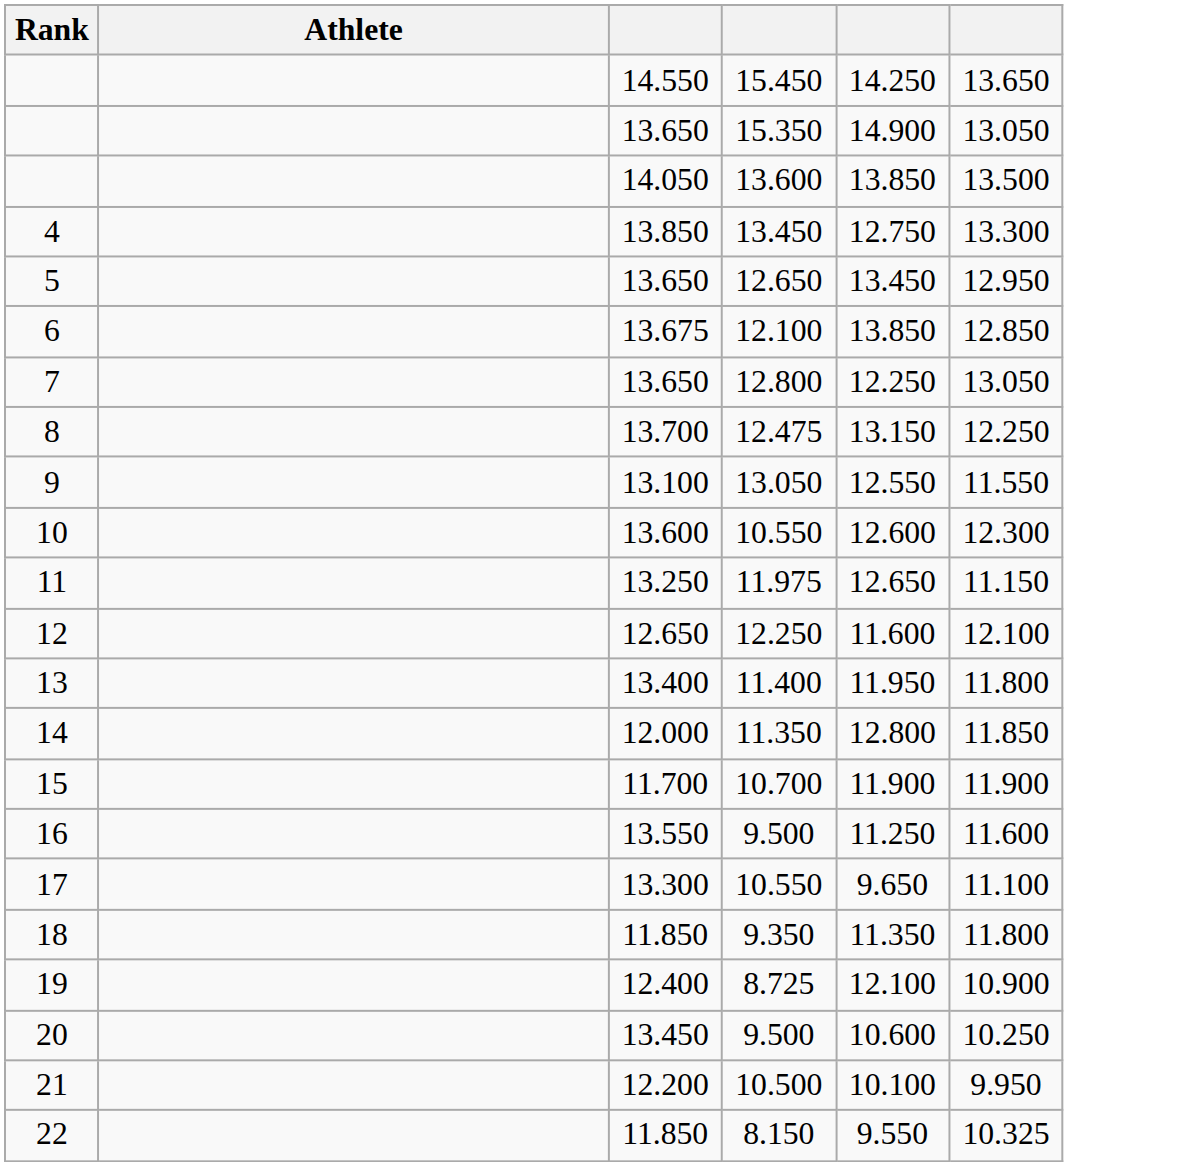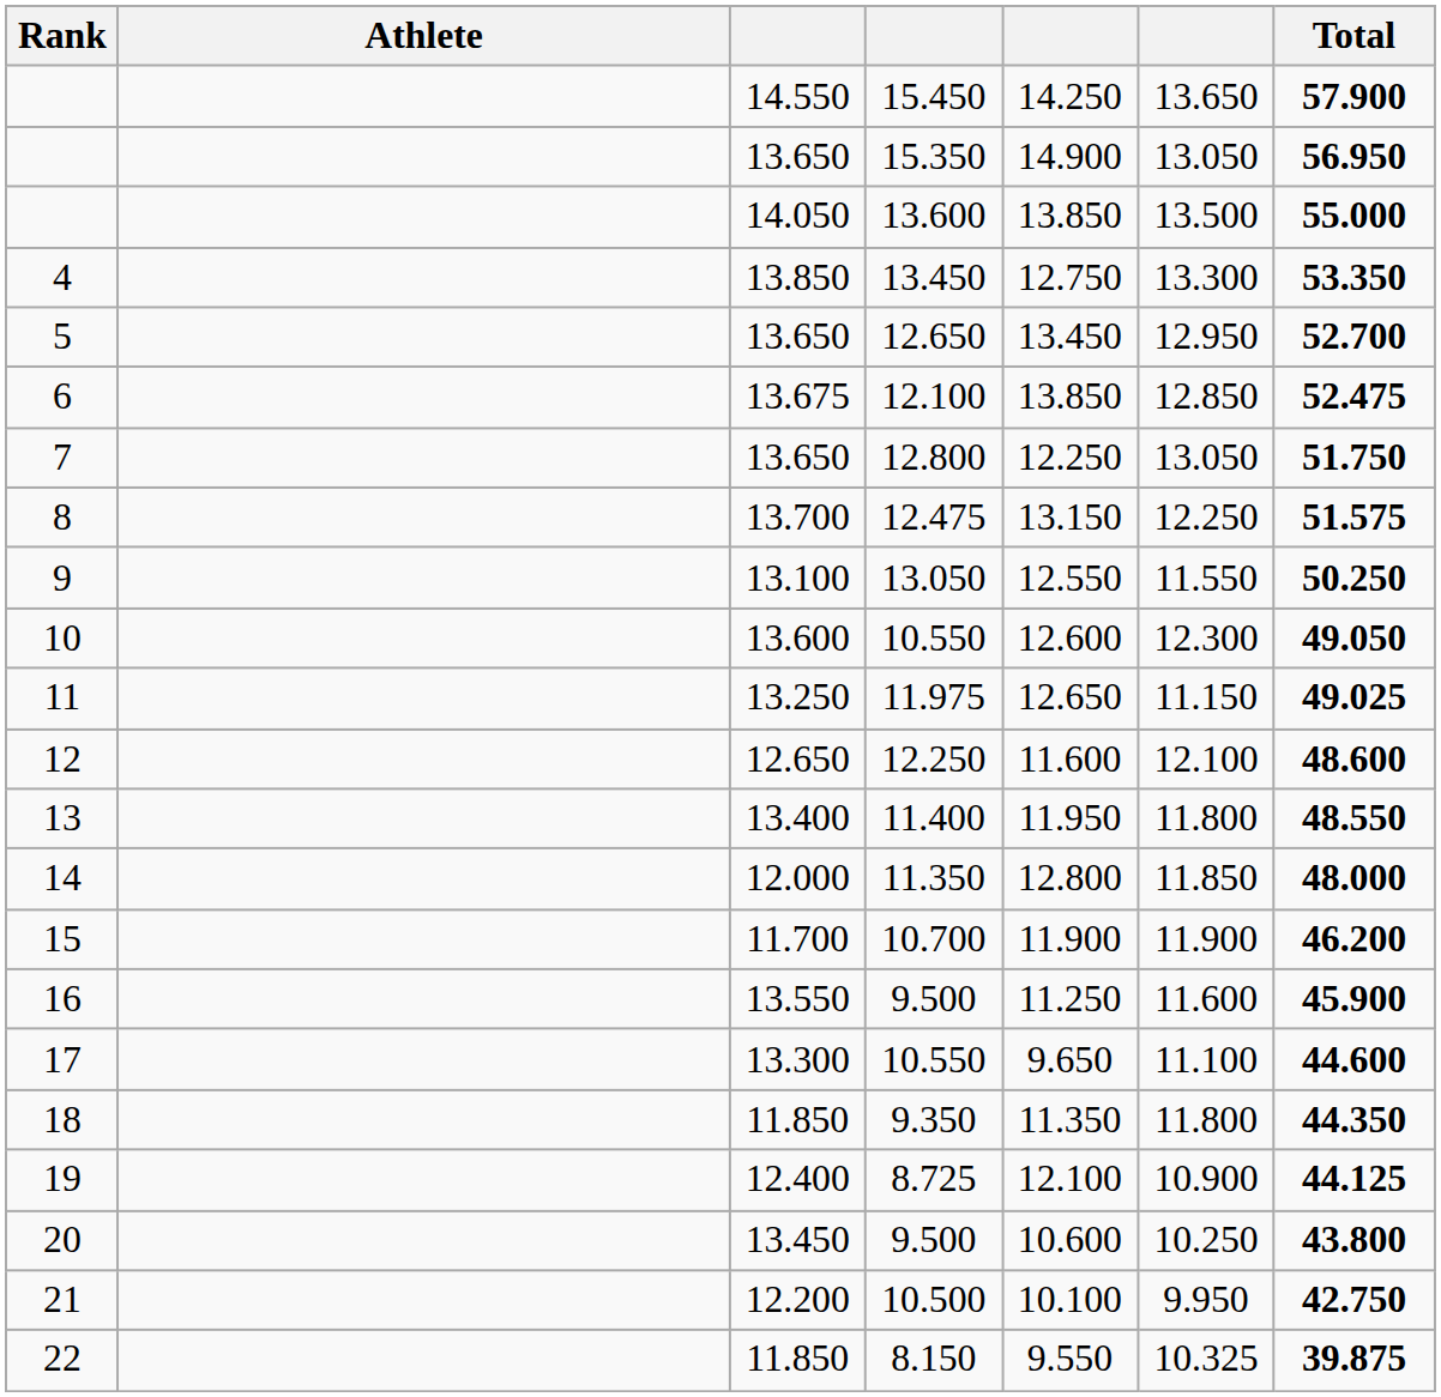+ column: Total | 57.900 | 56.950 | 55.000 | 53.350 | 52.700 | 52.475 | 51.750 | 51.575 | 50.250 | 49.050 | 49.025 | 48.600 | 48.550 | 48.000 | 46.200 | 45.900 | 44.600 | 44.350 | 44.125 | 43.800 | 42.750 | 39.875
